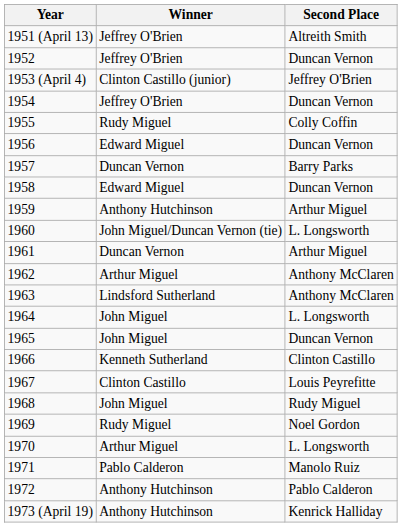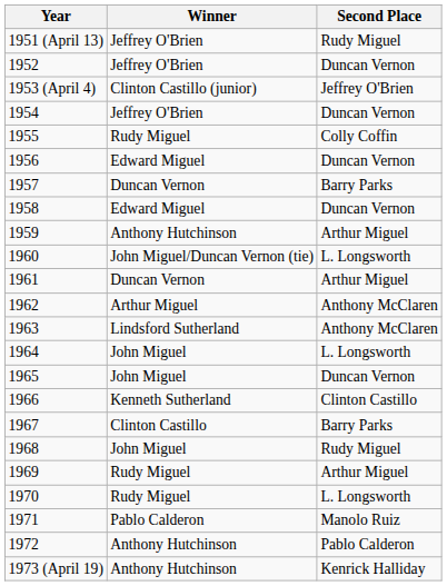1951 (April 13) | Second Place: Altreith Smith -> Rudy Miguel
1967 | Second Place: Louis Peyrefitte -> Barry Parks
1969 | Second Place: Noel Gordon -> Arthur Miguel
1970 | Winner: Arthur Miguel -> Rudy Miguel
